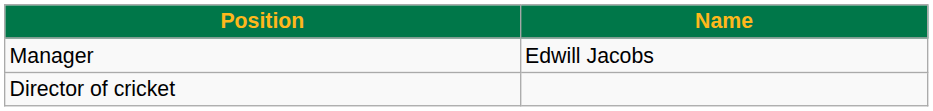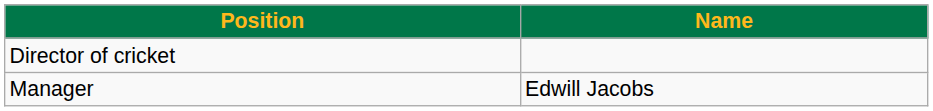rows swapped: Director of cricket <-> Manager
